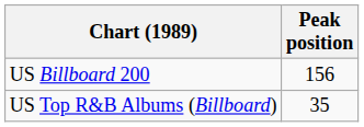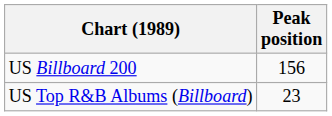US Top R&B Albums (Billboard) | Peak position: 35 -> 23
